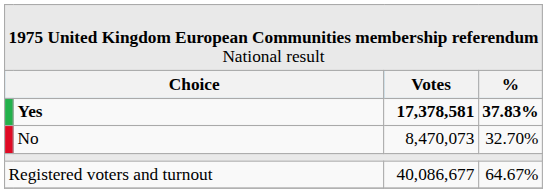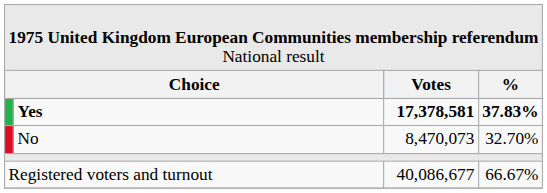Registered voters and turnout | column 4: 64.67% -> 66.67%
